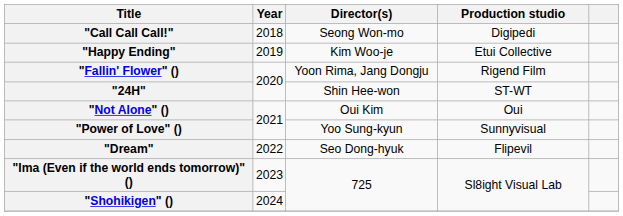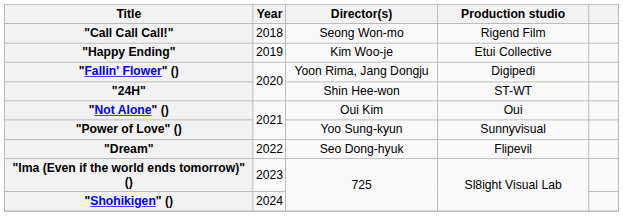"Call Call Call!" | Production studio: Digipedi -> Rigend Film
"Fallin' Flower" () | Production studio: Rigend Film -> Digipedi
